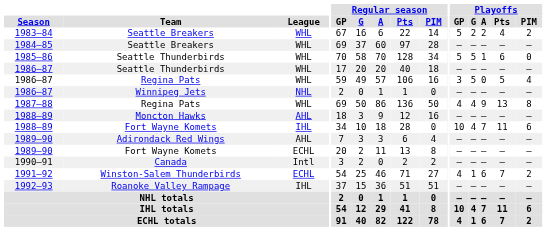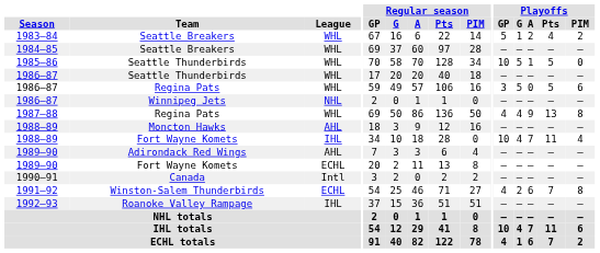1983–84 | Playoffs / G: 2 -> 1
1985–86 | Playoffs / GP: 5 -> 10
1985–86 | Playoffs / Pts: 6 -> 5
1986–87 / Regina Pats | Playoffs / PIM: 4 -> 6
1988–89 / Fort Wayne Komets | Playoffs / PIM: 6 -> 4
1991–92 | Playoffs / G: 1 -> 2
1991–92 | Playoffs / PIM: 2 -> 8
